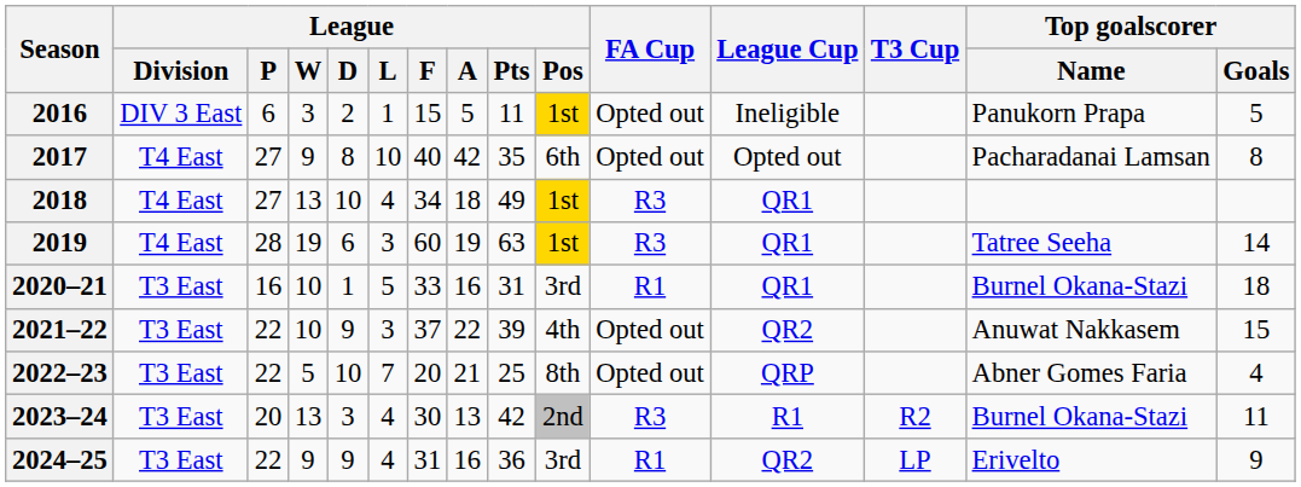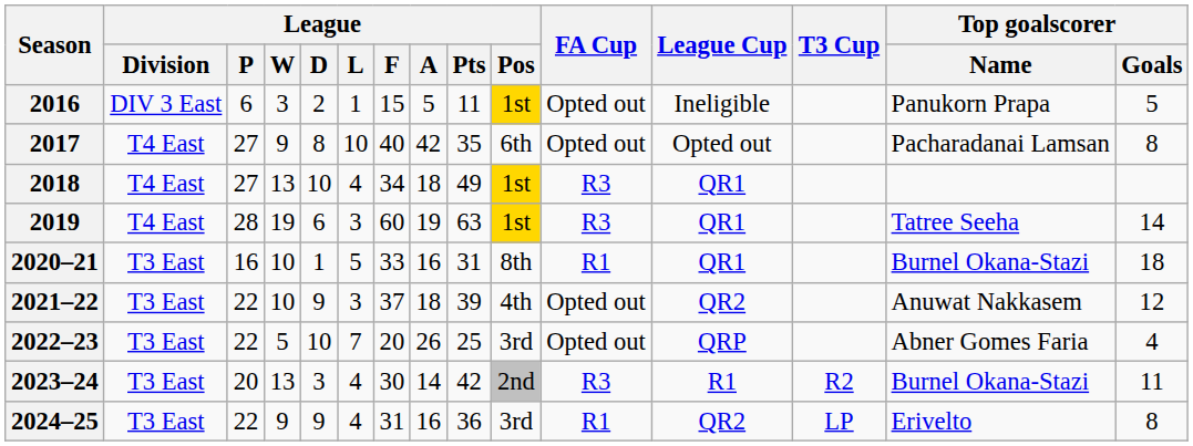2020–21 | League / Pos: 3rd -> 8th
2021–22 | League / A: 22 -> 18
2021–22 | Top goalscorer / Goals: 15 -> 12
2022–23 | League / A: 21 -> 26
2022–23 | League / Pos: 8th -> 3rd
2023–24 | League / A: 13 -> 14
2024–25 | Top goalscorer / Goals: 9 -> 8
